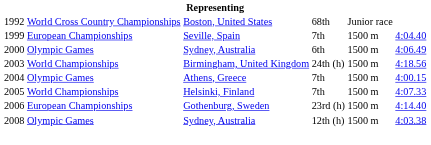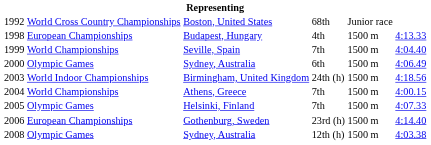+ row: 1998 | European Championships | Budapest, Hungary | 4th | 1500 m | 4:13.33
1999 | column 2: European Championships -> World Championships
2003 | column 2: World Championships -> World Indoor Championships
2004 | column 2: Olympic Games -> World Championships
2005 | column 2: World Championships -> Olympic Games
